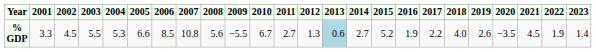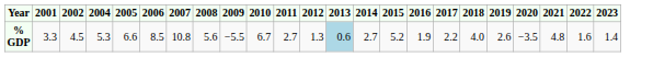- column: 2003 | 5.5
% GDP | 2021: 4.5 -> 4.8
% GDP | 2022: 1.9 -> 1.6
